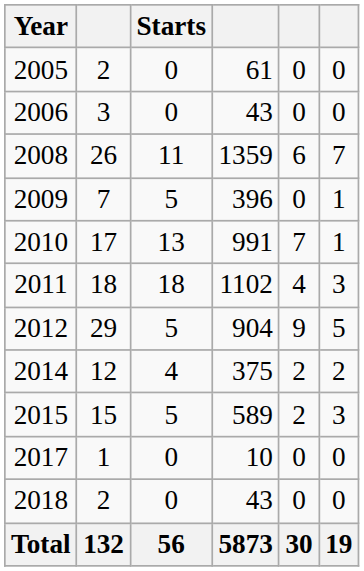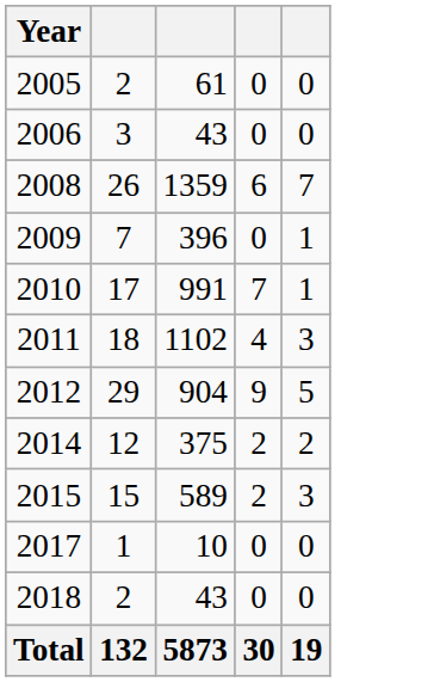- column: Starts | 0 | 0 | 11 | 5 | 13 | 18 | 5 | 4 | 5 | 0 | 0 | 56
